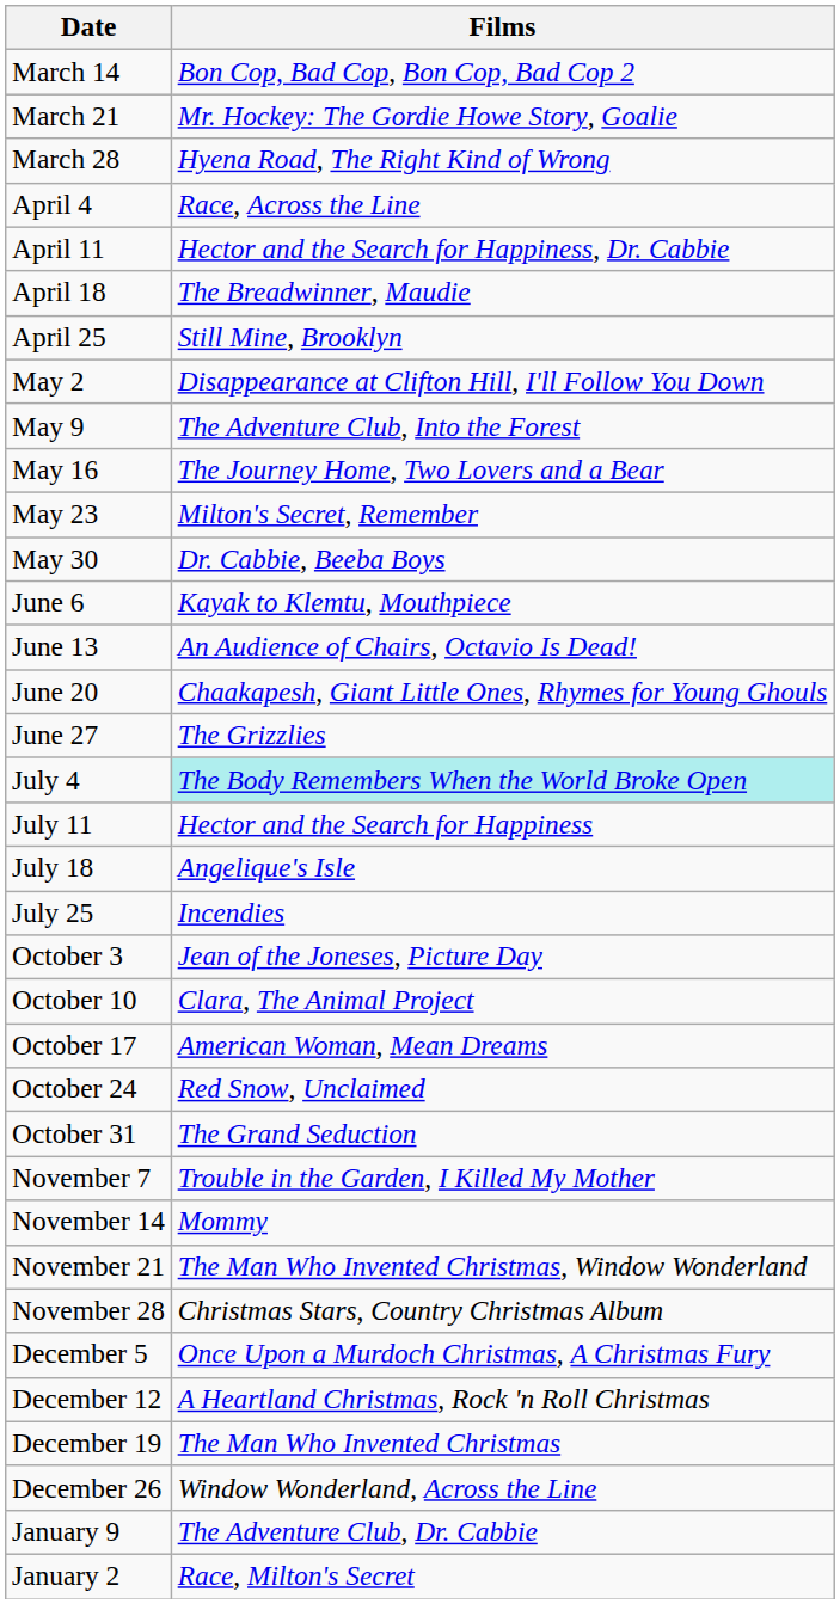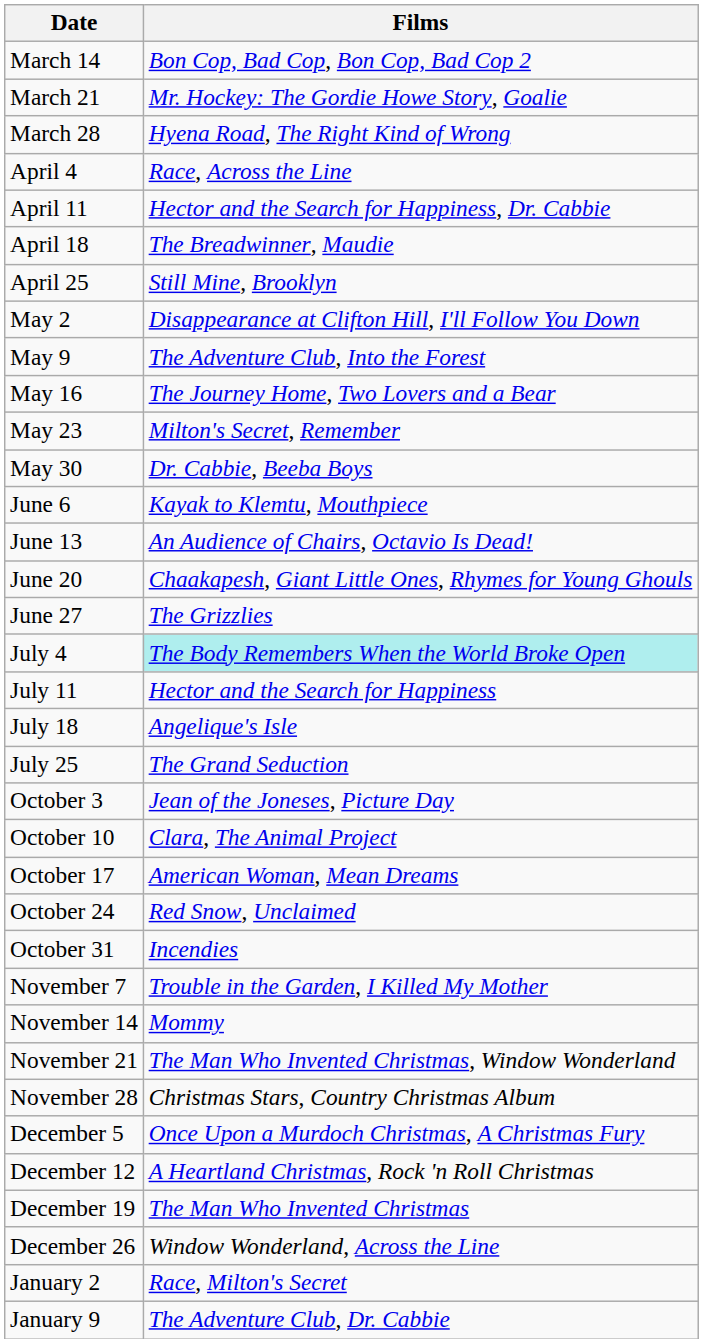July 25 | Films: Incendies -> The Grand Seduction
October 31 | Films: The Grand Seduction -> Incendies
rows swapped: January 2 <-> January 9
